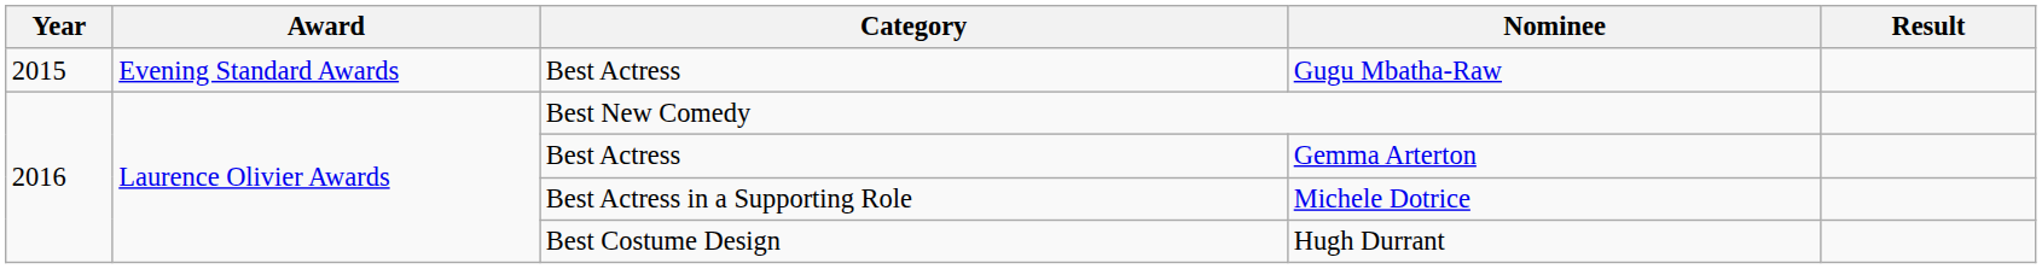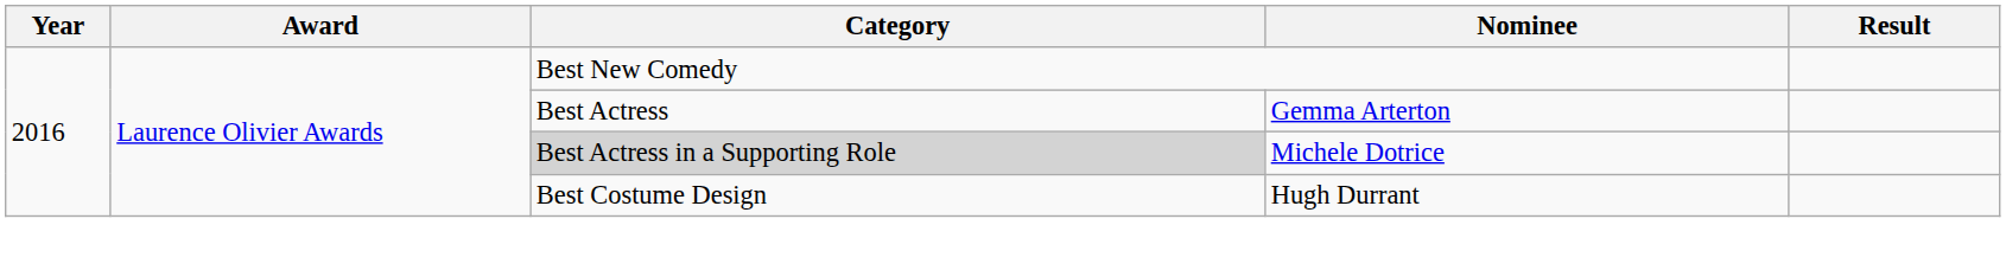- row: 2015 | Evening Standard Awards | Best Actress | Gugu Mbatha-Raw
Michele Dotrice | Category: no background -> lightgrey background
